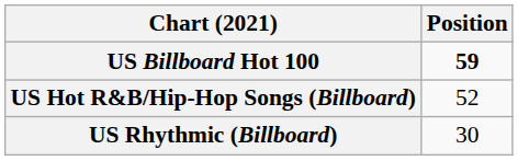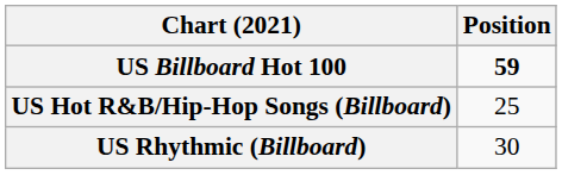US Hot R&B/Hip-Hop Songs (Billboard) | Position: 52 -> 25
